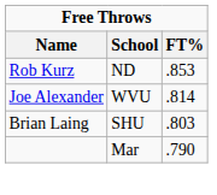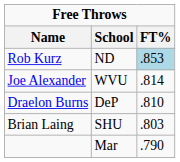Rob Kurz | FT%: no background -> lightblue background
+ row: Draelon Burns | DeP | .810
